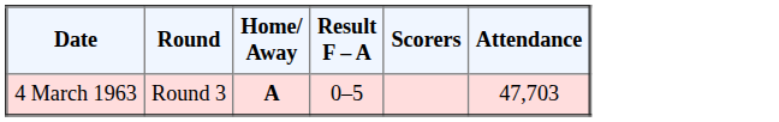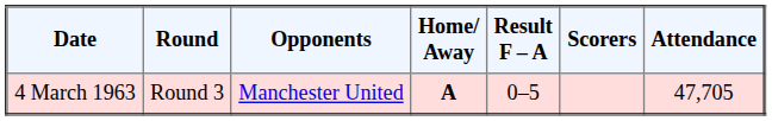+ column: Opponents | Manchester United
4 March 1963 | Attendance: 47,703 -> 47,705
